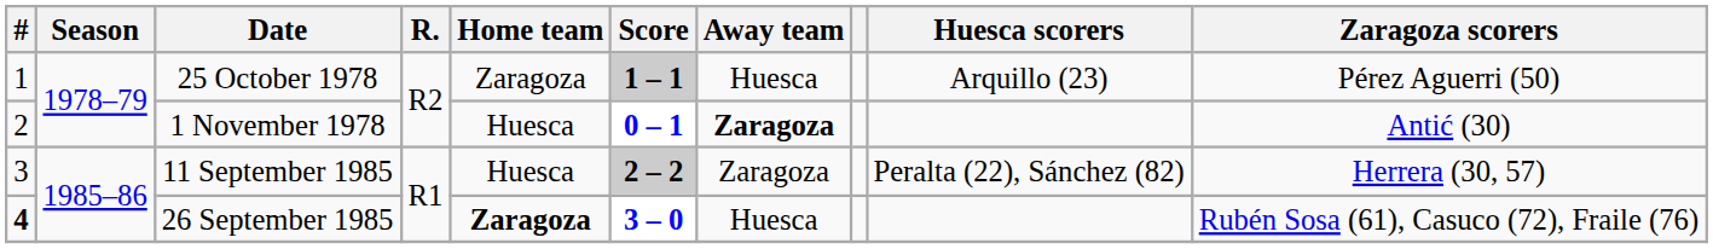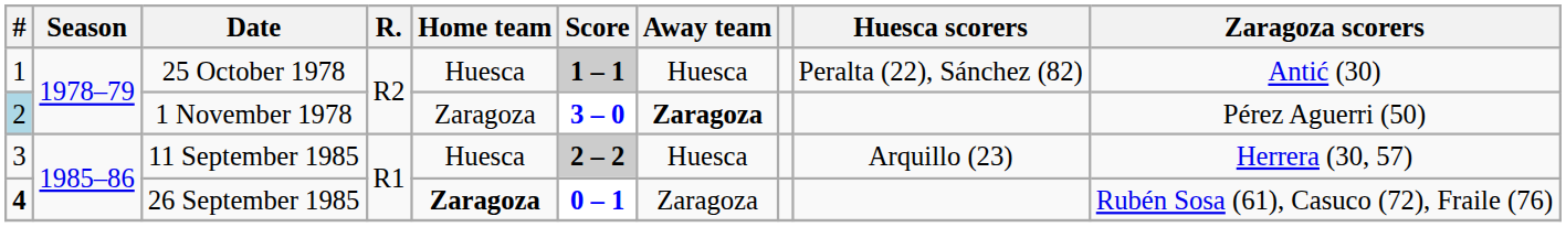25 October 1978 | Home team: Zaragoza -> Huesca
25 October 1978 | Huesca scorers: Arquillo (23) -> Peralta (22), Sánchez (82)
25 October 1978 | Zaragoza scorers: Pérez Aguerri (50) -> Antić (30)
1 November 1978 | #: no background -> lightblue background
1 November 1978 | Home team: Huesca -> Zaragoza
1 November 1978 | Score: 0 – 1 -> 3 – 0
1 November 1978 | Zaragoza scorers: Antić (30) -> Pérez Aguerri (50)
11 September 1985 | Away team: Zaragoza -> Huesca
11 September 1985 | Huesca scorers: Peralta (22), Sánchez (82) -> Arquillo (23)
26 September 1985 | Score: 3 – 0 -> 0 – 1
26 September 1985 | Away team: Huesca -> Zaragoza
